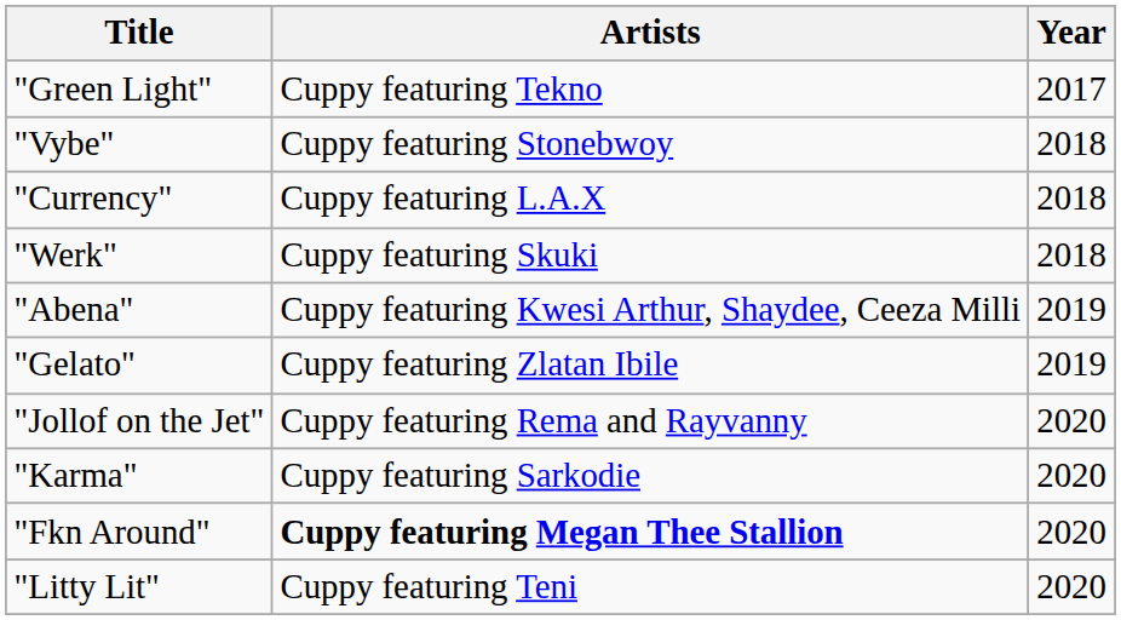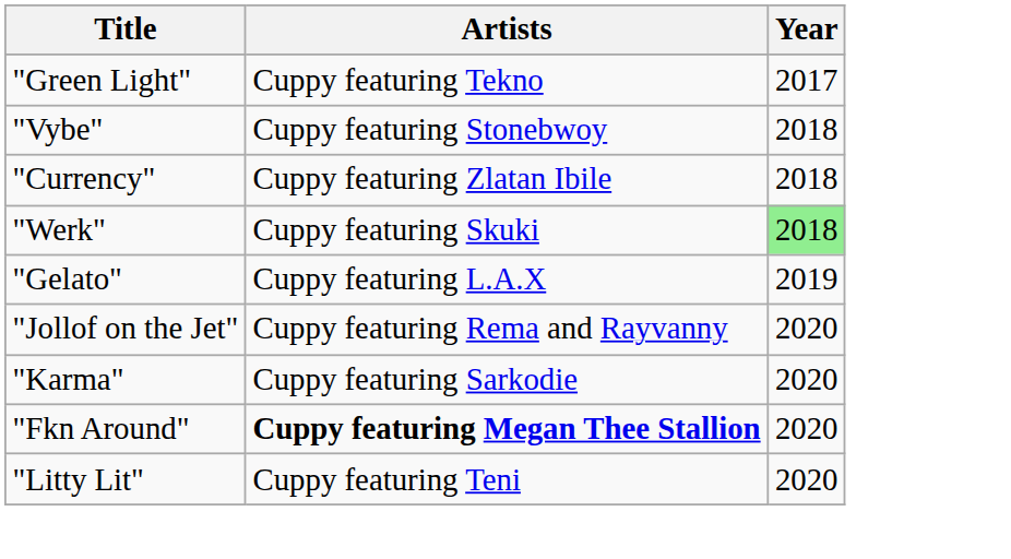"Currency" | Artists: Cuppy featuring L.A.X -> Cuppy featuring Zlatan Ibile
"Werk" | Year: no background -> lightgreen background
- row: "Abena" | Cuppy featuring Kwesi Arthur, Shaydee, Ceeza Milli | 2019
"Gelato" | Artists: Cuppy featuring Zlatan Ibile -> Cuppy featuring L.A.X
